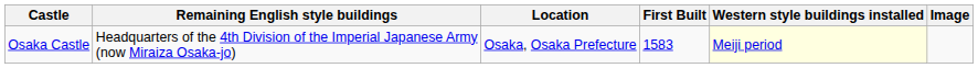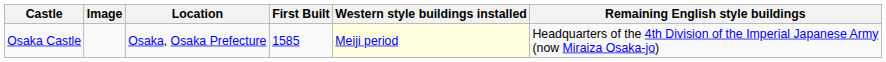columns swapped: Image <-> Remaining English style buildings
Osaka Castle | First Built: 1583 -> 1585
